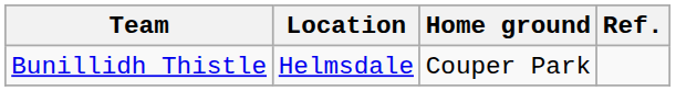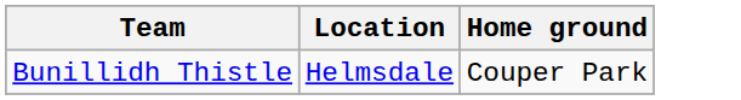- column: Ref.
